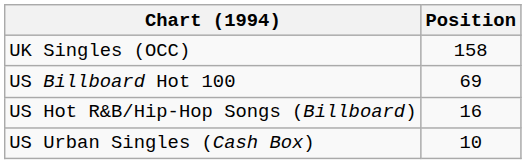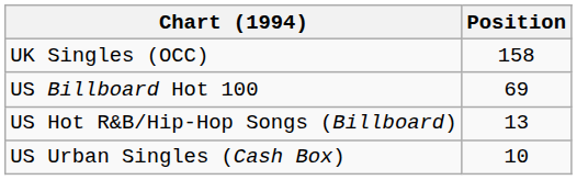US Hot R&B/Hip-Hop Songs (Billboard) | Position: 16 -> 13
